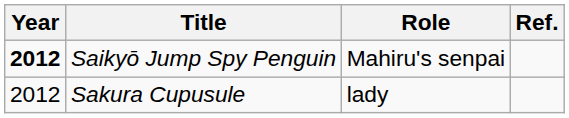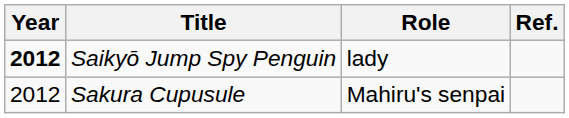Saikyō Jump Spy Penguin | Role: Mahiru's senpai -> lady
Sakura Cupusule | Role: lady -> Mahiru's senpai
